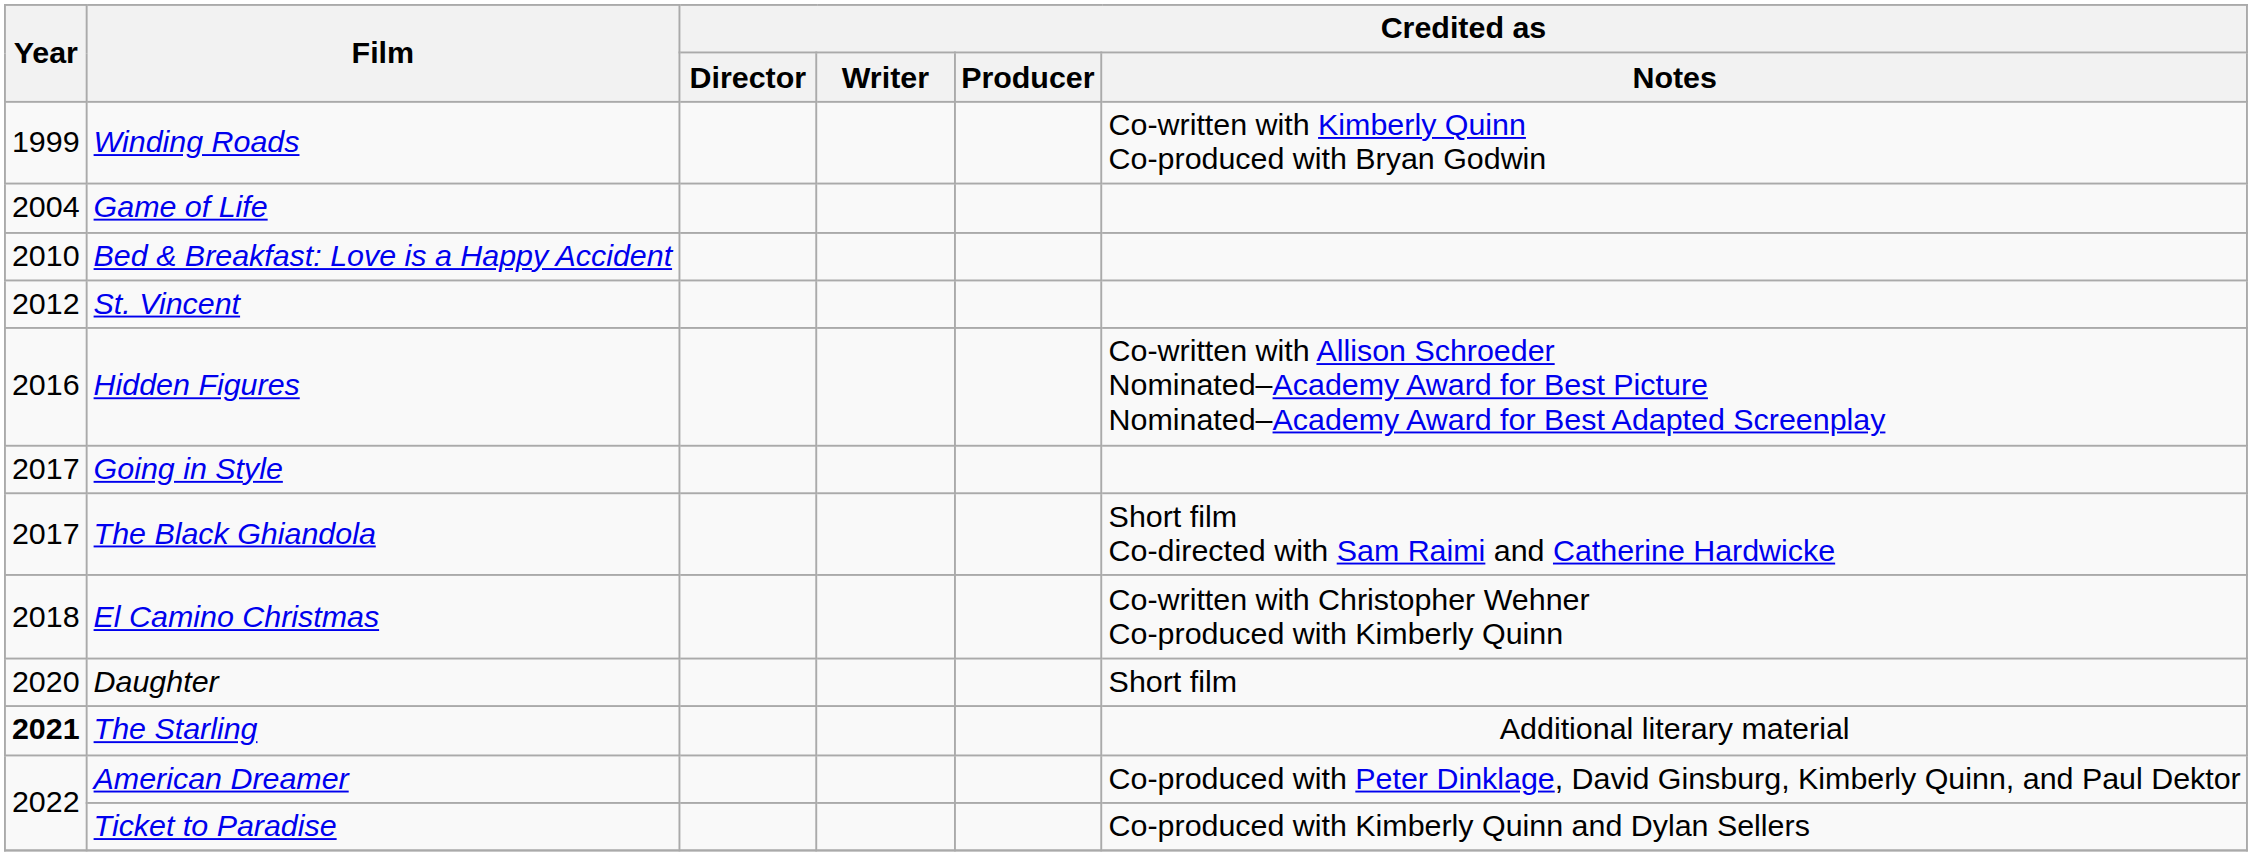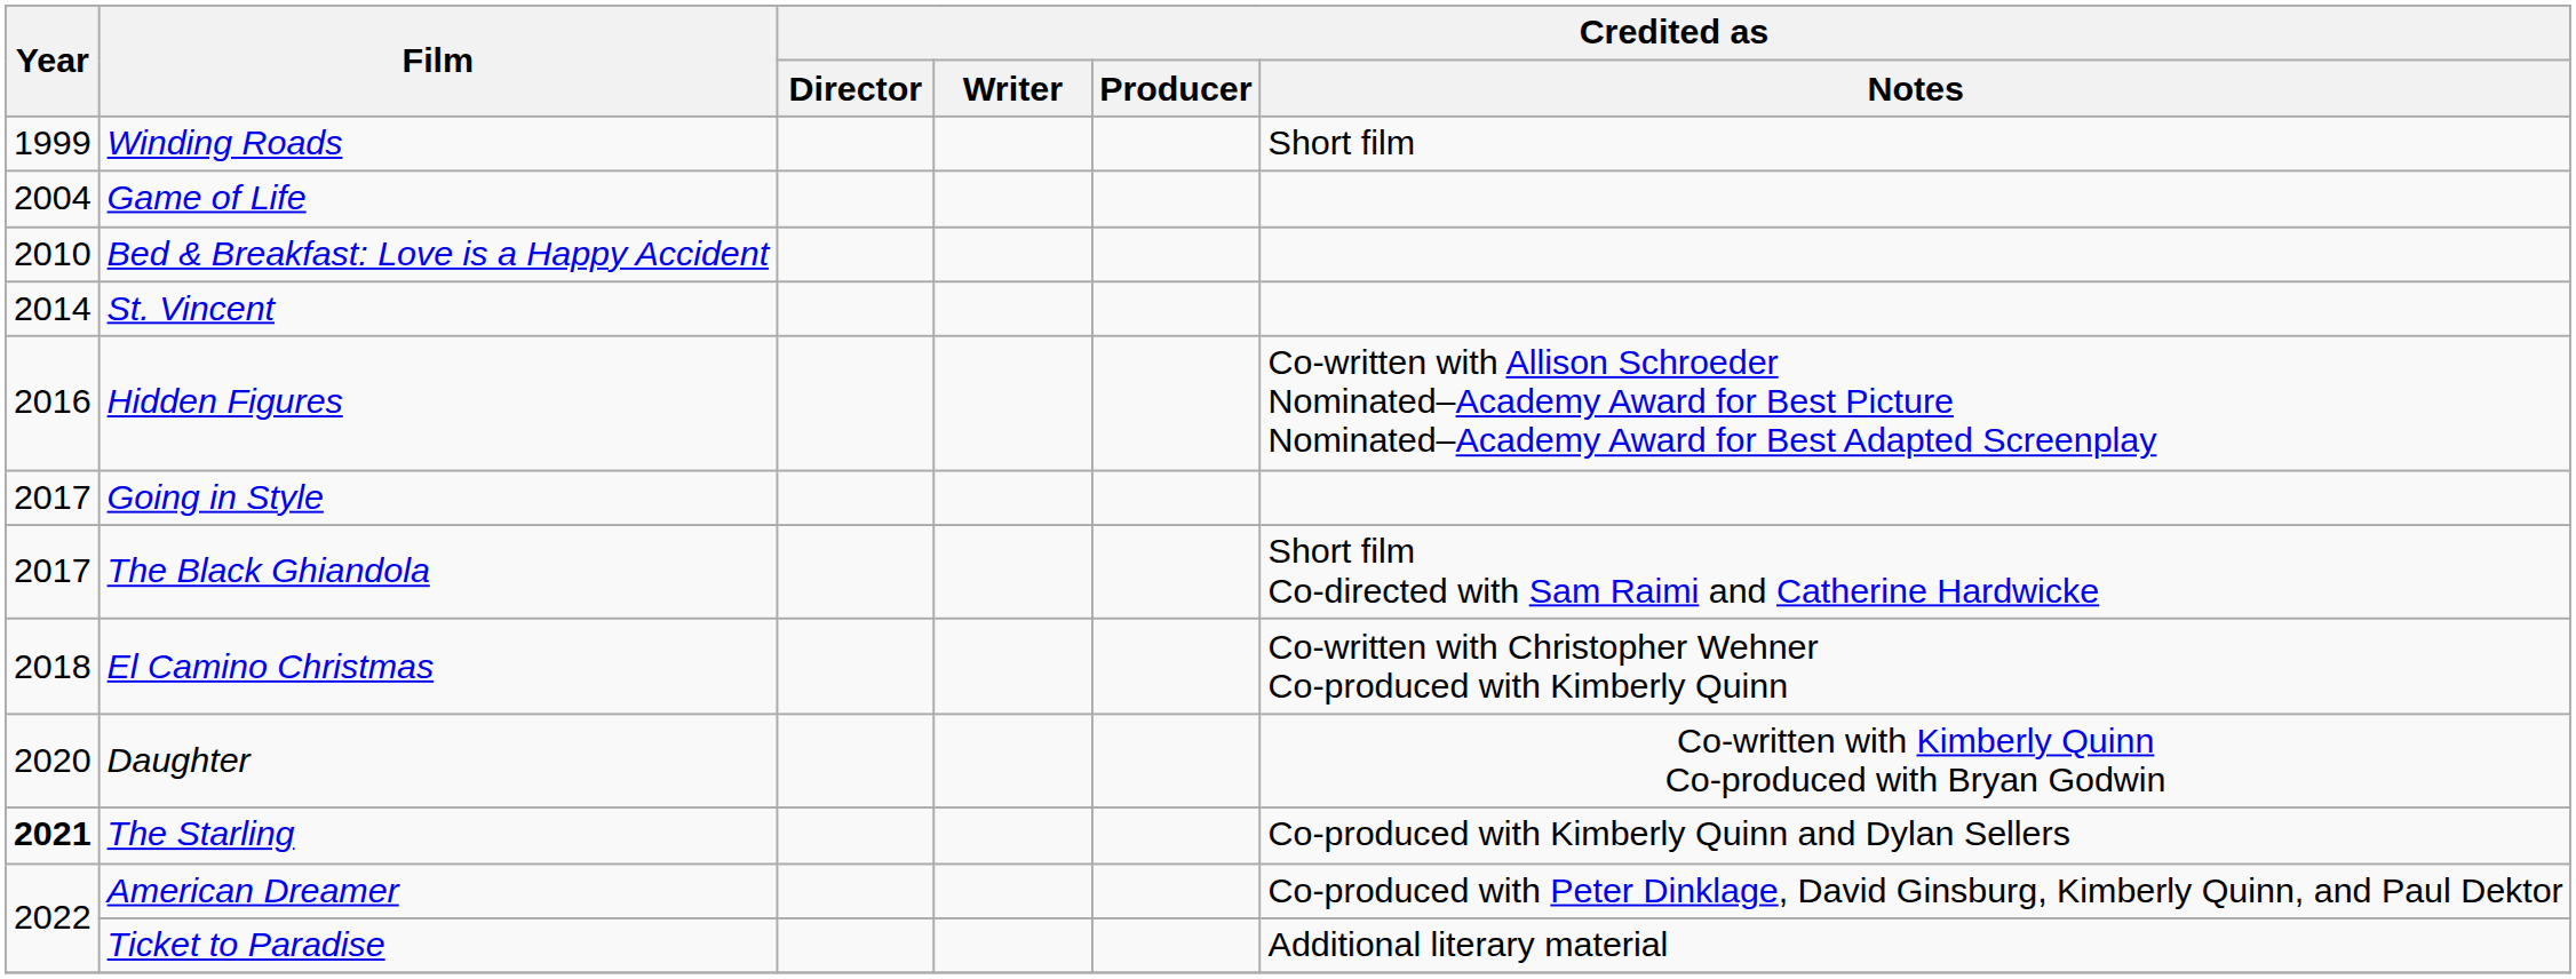Winding Roads | Credited as / Notes: Co-written with Kimberly Quinn Co-produced with Bryan Godwin -> Short film
St. Vincent | Year: 2012 -> 2014
Daughter | Credited as / Notes: Short film -> Co-written with Kimberly Quinn Co-produced with Bryan Godwin
The Starling | Credited as / Notes: Additional literary material -> Co-produced with Kimberly Quinn and Dylan Sellers
Ticket to Paradise | Credited as / Notes: Co-produced with Kimberly Quinn and Dylan Sellers -> Additional literary material
